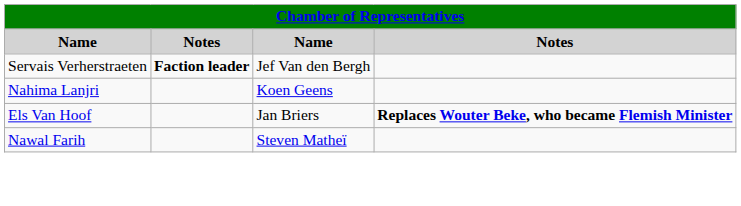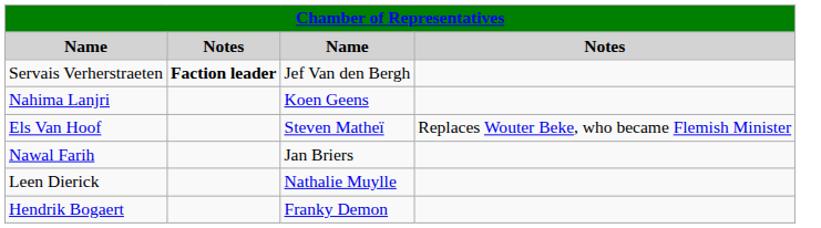Els Van Hoof | column 3: Jan Briers -> Steven Matheï
Els Van Hoof | column 4: bold -> normal
Nawal Farih | column 3: Steven Matheï -> Jan Briers
+ row: Leen Dierick | Nathalie Muylle
+ row: Hendrik Bogaert | Franky Demon
